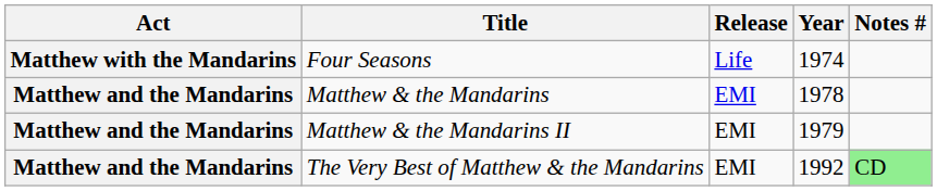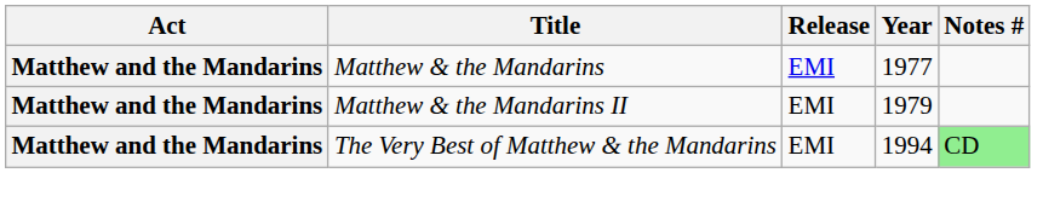- row: Matthew with the Mandarins | Four Seasons | Life | 1974
Matthew & the Mandarins | Year: 1978 -> 1977
The Very Best of Matthew & the Mandarins | Year: 1992 -> 1994
